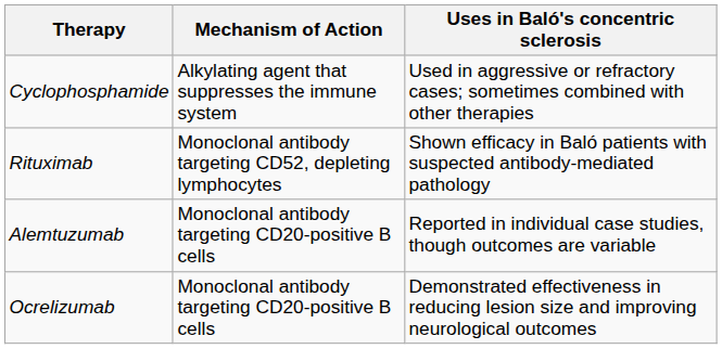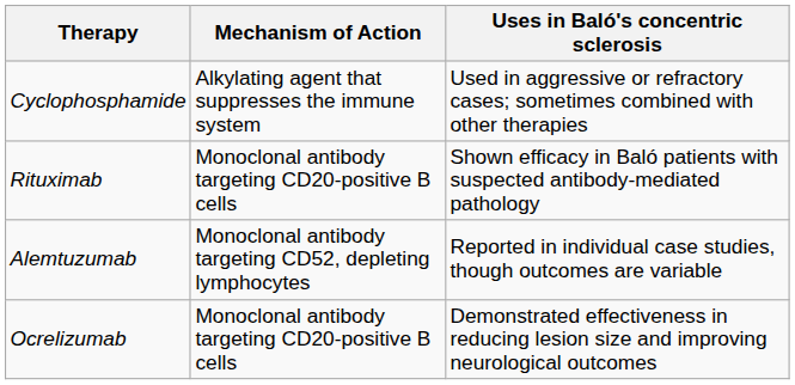Rituximab | Mechanism of Action: Monoclonal antibody targeting CD52, depleting lymphocytes -> Monoclonal antibody targeting CD20-positive B cells
Alemtuzumab | Mechanism of Action: Monoclonal antibody targeting CD20-positive B cells -> Monoclonal antibody targeting CD52, depleting lymphocytes
